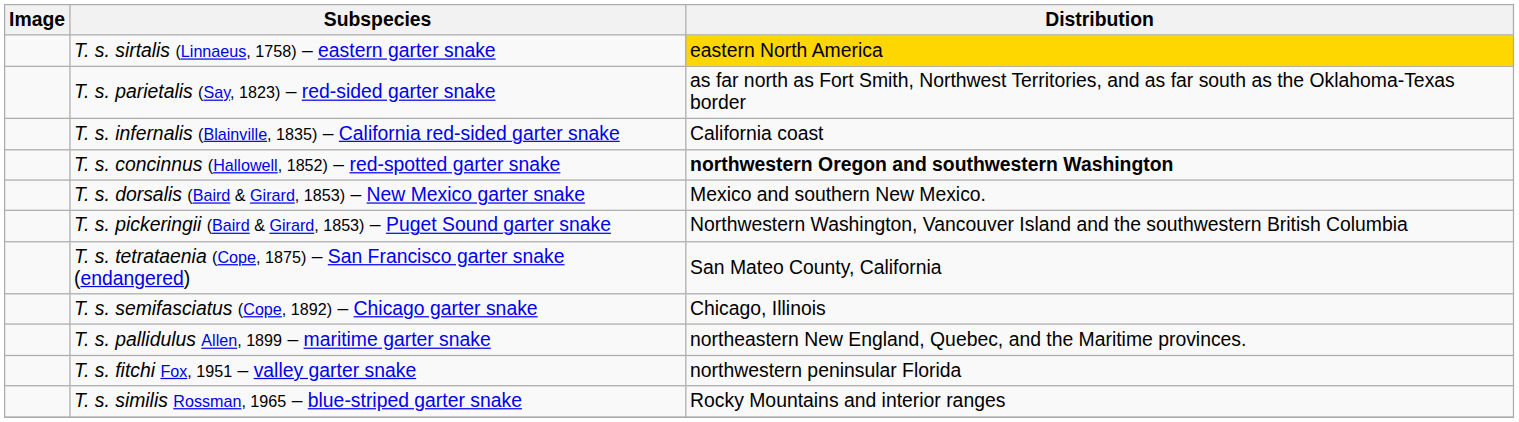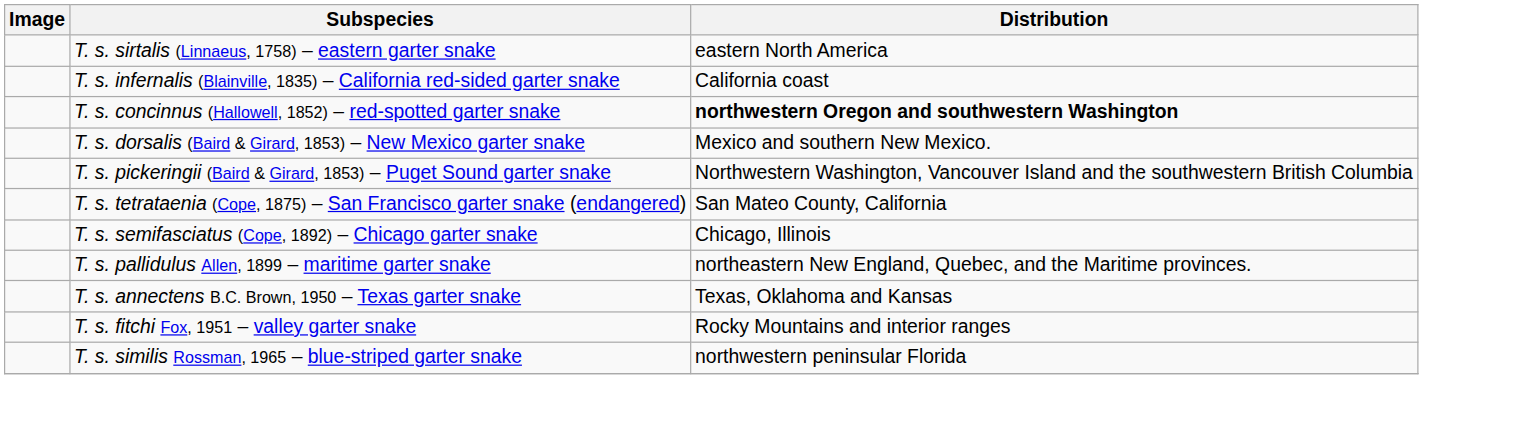T. s. sirtalis (Linnaeus, 1758) – eastern garter snake | Distribution: gold background -> no background
- row: T. s. parietalis (Say, 1823) – red-sided garter snake | as far north as Fort Smith, Northwest Territories, and as far south as the Oklahoma-Texas border
+ row: T. s. annectens B.C. Brown, 1950 – Texas garter snake | Texas, Oklahoma and Kansas
T. s. fitchi Fox, 1951 – valley garter snake | Distribution: northwestern peninsular Florida -> Rocky Mountains and interior ranges
T. s. similis Rossman, 1965 – blue-striped garter snake | Distribution: Rocky Mountains and interior ranges -> northwestern peninsular Florida
